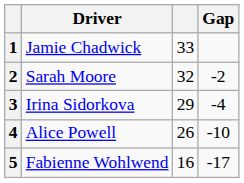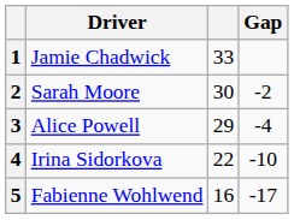2 | column 3: 32 -> 30
3 | Driver: Irina Sidorkova -> Alice Powell
4 | Driver: Alice Powell -> Irina Sidorkova
4 | column 3: 26 -> 22
